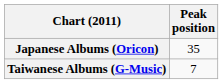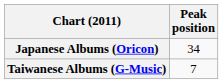Japanese Albums (Oricon) | Peak position: 35 -> 34
